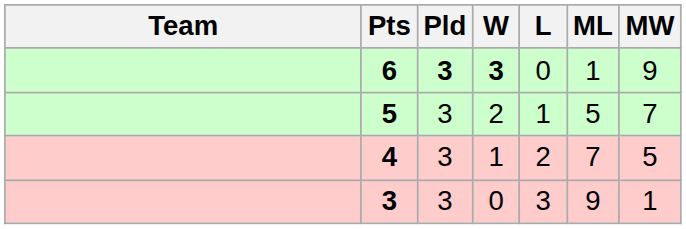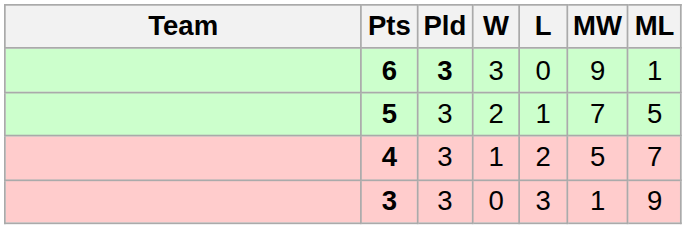columns swapped: MW <-> ML
6 | W: bold -> normal
